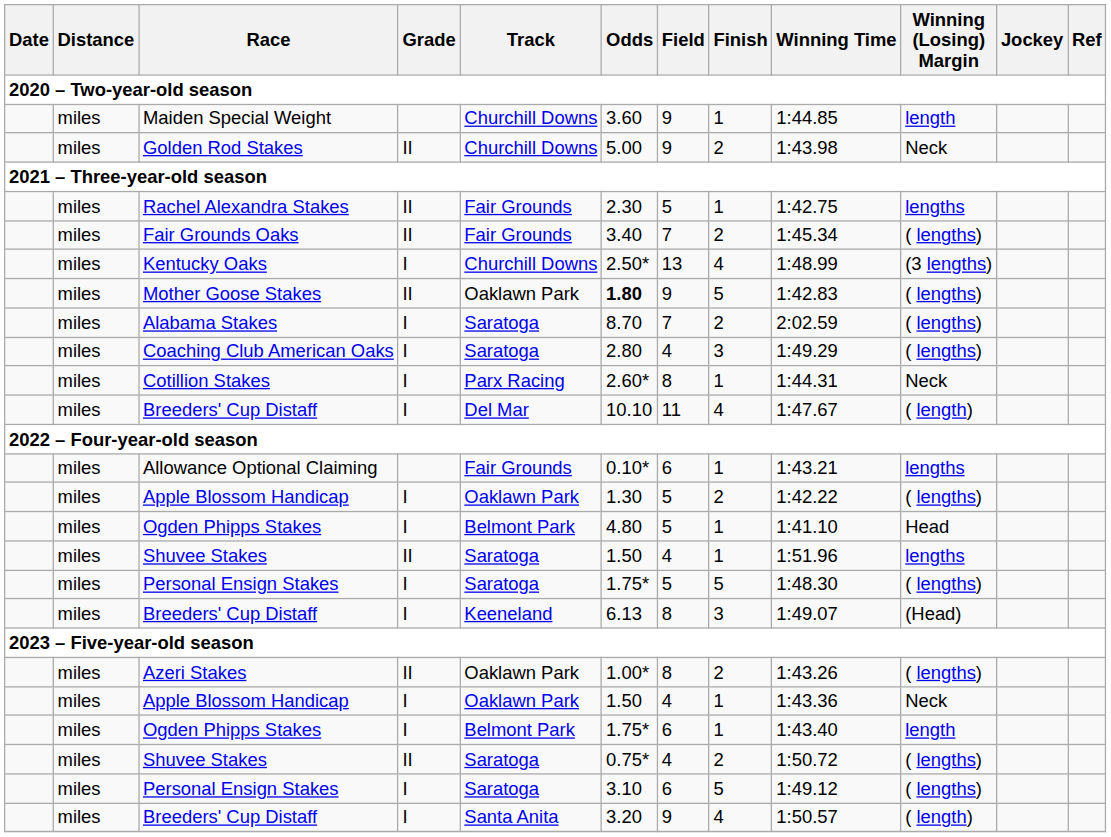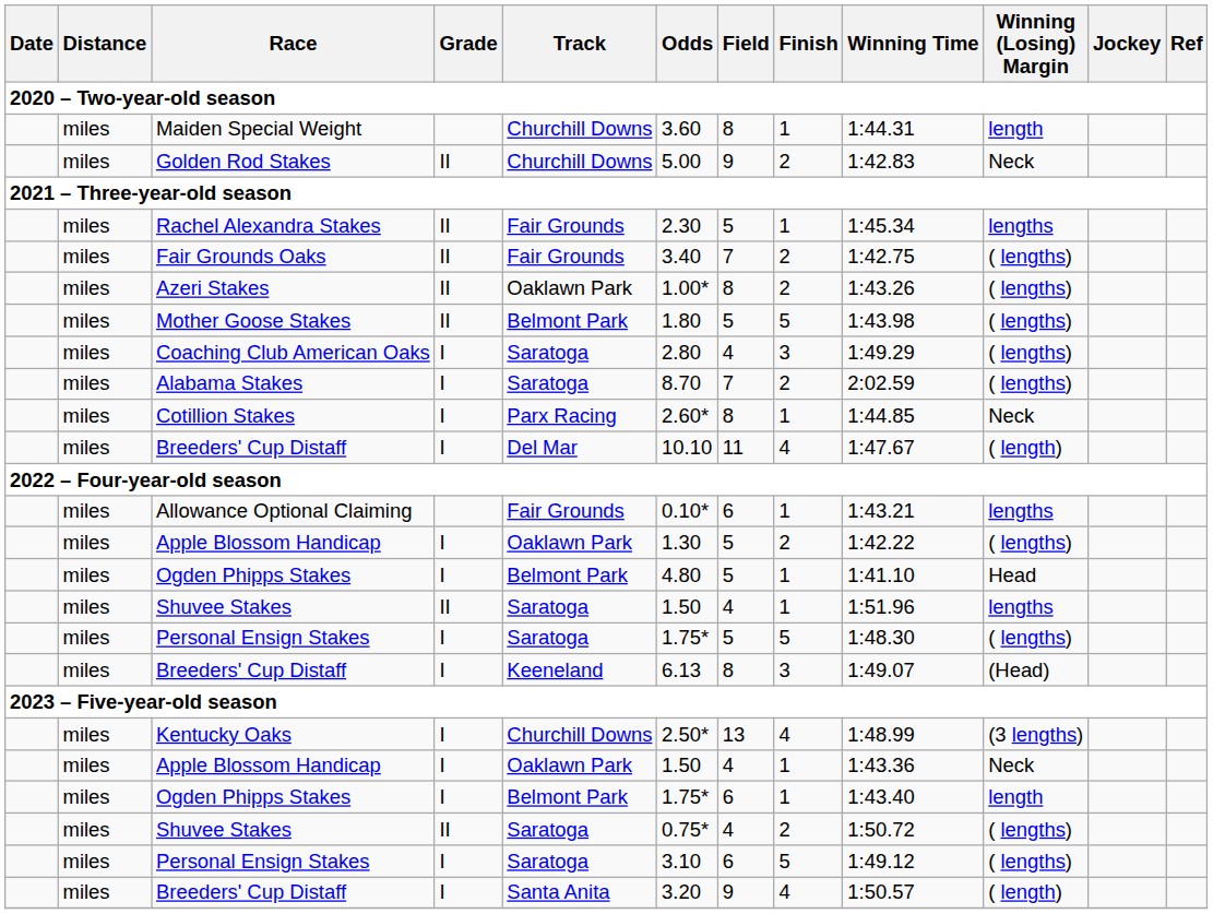Maiden Special Weight | Field: 9 -> 8
Maiden Special Weight | Winning Time: 1:44.85 -> 1:44.31
Golden Rod Stakes | Winning Time: 1:43.98 -> 1:42.83
Rachel Alexandra Stakes | Winning Time: 1:42.75 -> 1:45.34
Fair Grounds Oaks | Winning Time: 1:45.34 -> 1:42.75
rows swapped: Kentucky Oaks <-> Azeri Stakes
Mother Goose Stakes | Track: Oaklawn Park -> Belmont Park
Mother Goose Stakes | Odds: bold -> normal
Mother Goose Stakes | Field: 9 -> 5
Mother Goose Stakes | Winning Time: 1:42.83 -> 1:43.98
rows swapped: Coaching Club American Oaks <-> Alabama Stakes
Cotillion Stakes | Winning Time: 1:44.31 -> 1:44.85
